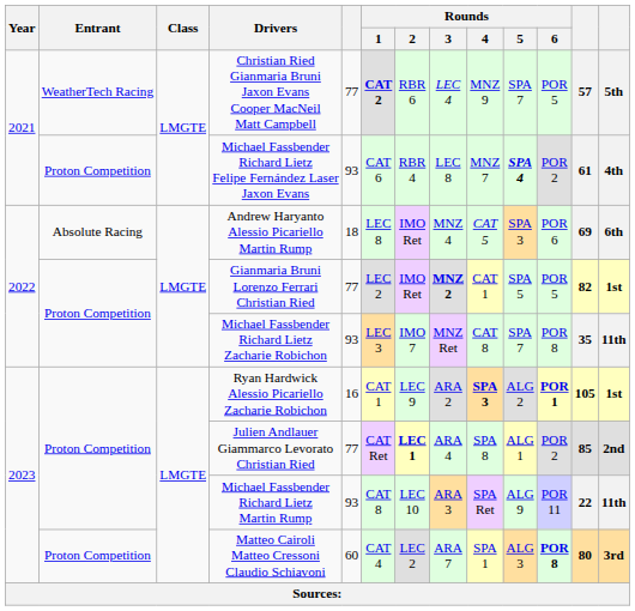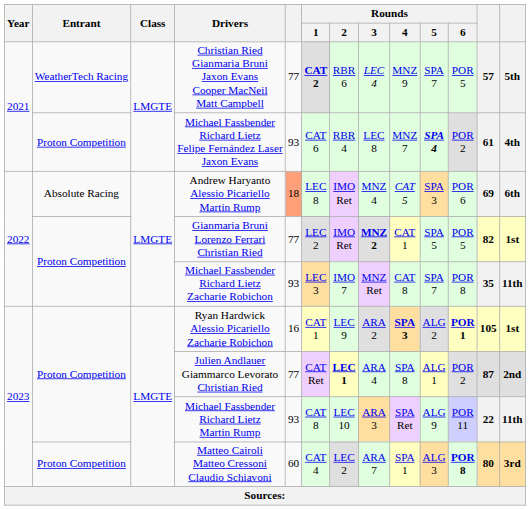Andrew Haryanto Alessio Picariello Martin Rump | column 5: no background -> lightsalmon background
Julien Andlauer Giammarco Levorato Christian Ried | column 12: 85 -> 87
